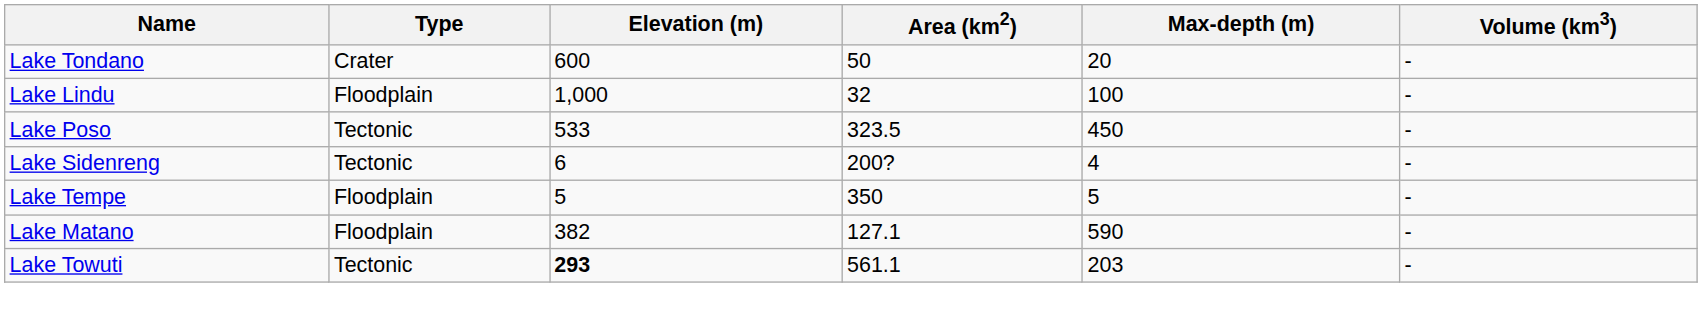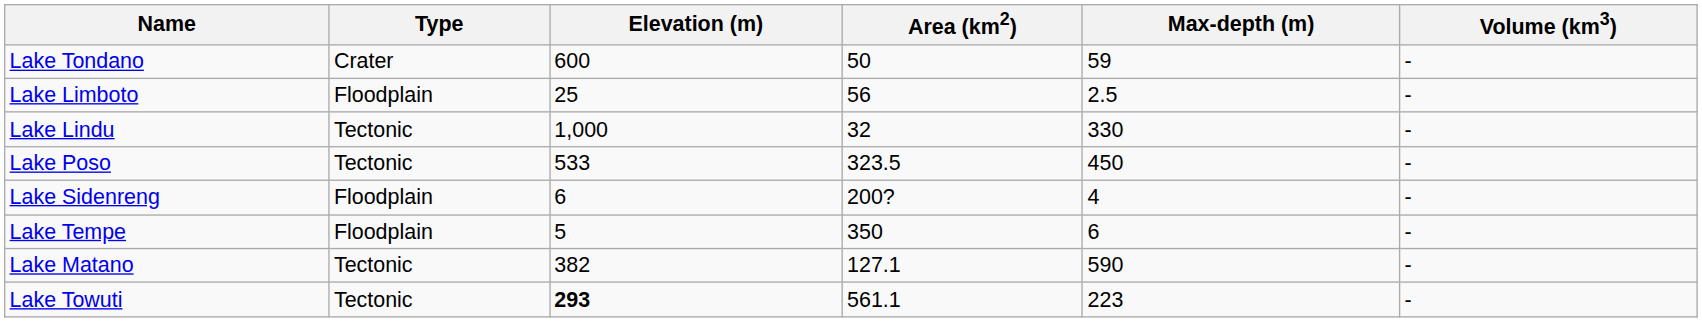Lake Tondano | Max-depth (m): 20 -> 59
+ row: Lake Limboto | Floodplain | 25 | 56 | 2.5 | -
Lake Lindu | Type: Floodplain -> Tectonic
Lake Lindu | Max-depth (m): 100 -> 330
Lake Sidenreng | Type: Tectonic -> Floodplain
Lake Tempe | Max-depth (m): 5 -> 6
Lake Matano | Type: Floodplain -> Tectonic
Lake Towuti | Max-depth (m): 203 -> 223
